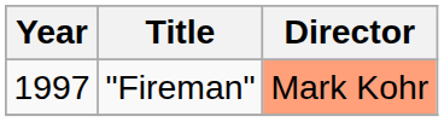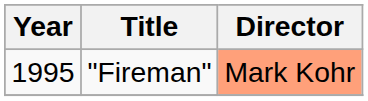"Fireman" | Year: 1997 -> 1995
